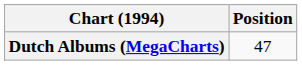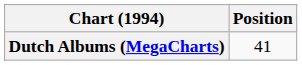Dutch Albums (MegaCharts) | Position: 47 -> 41
